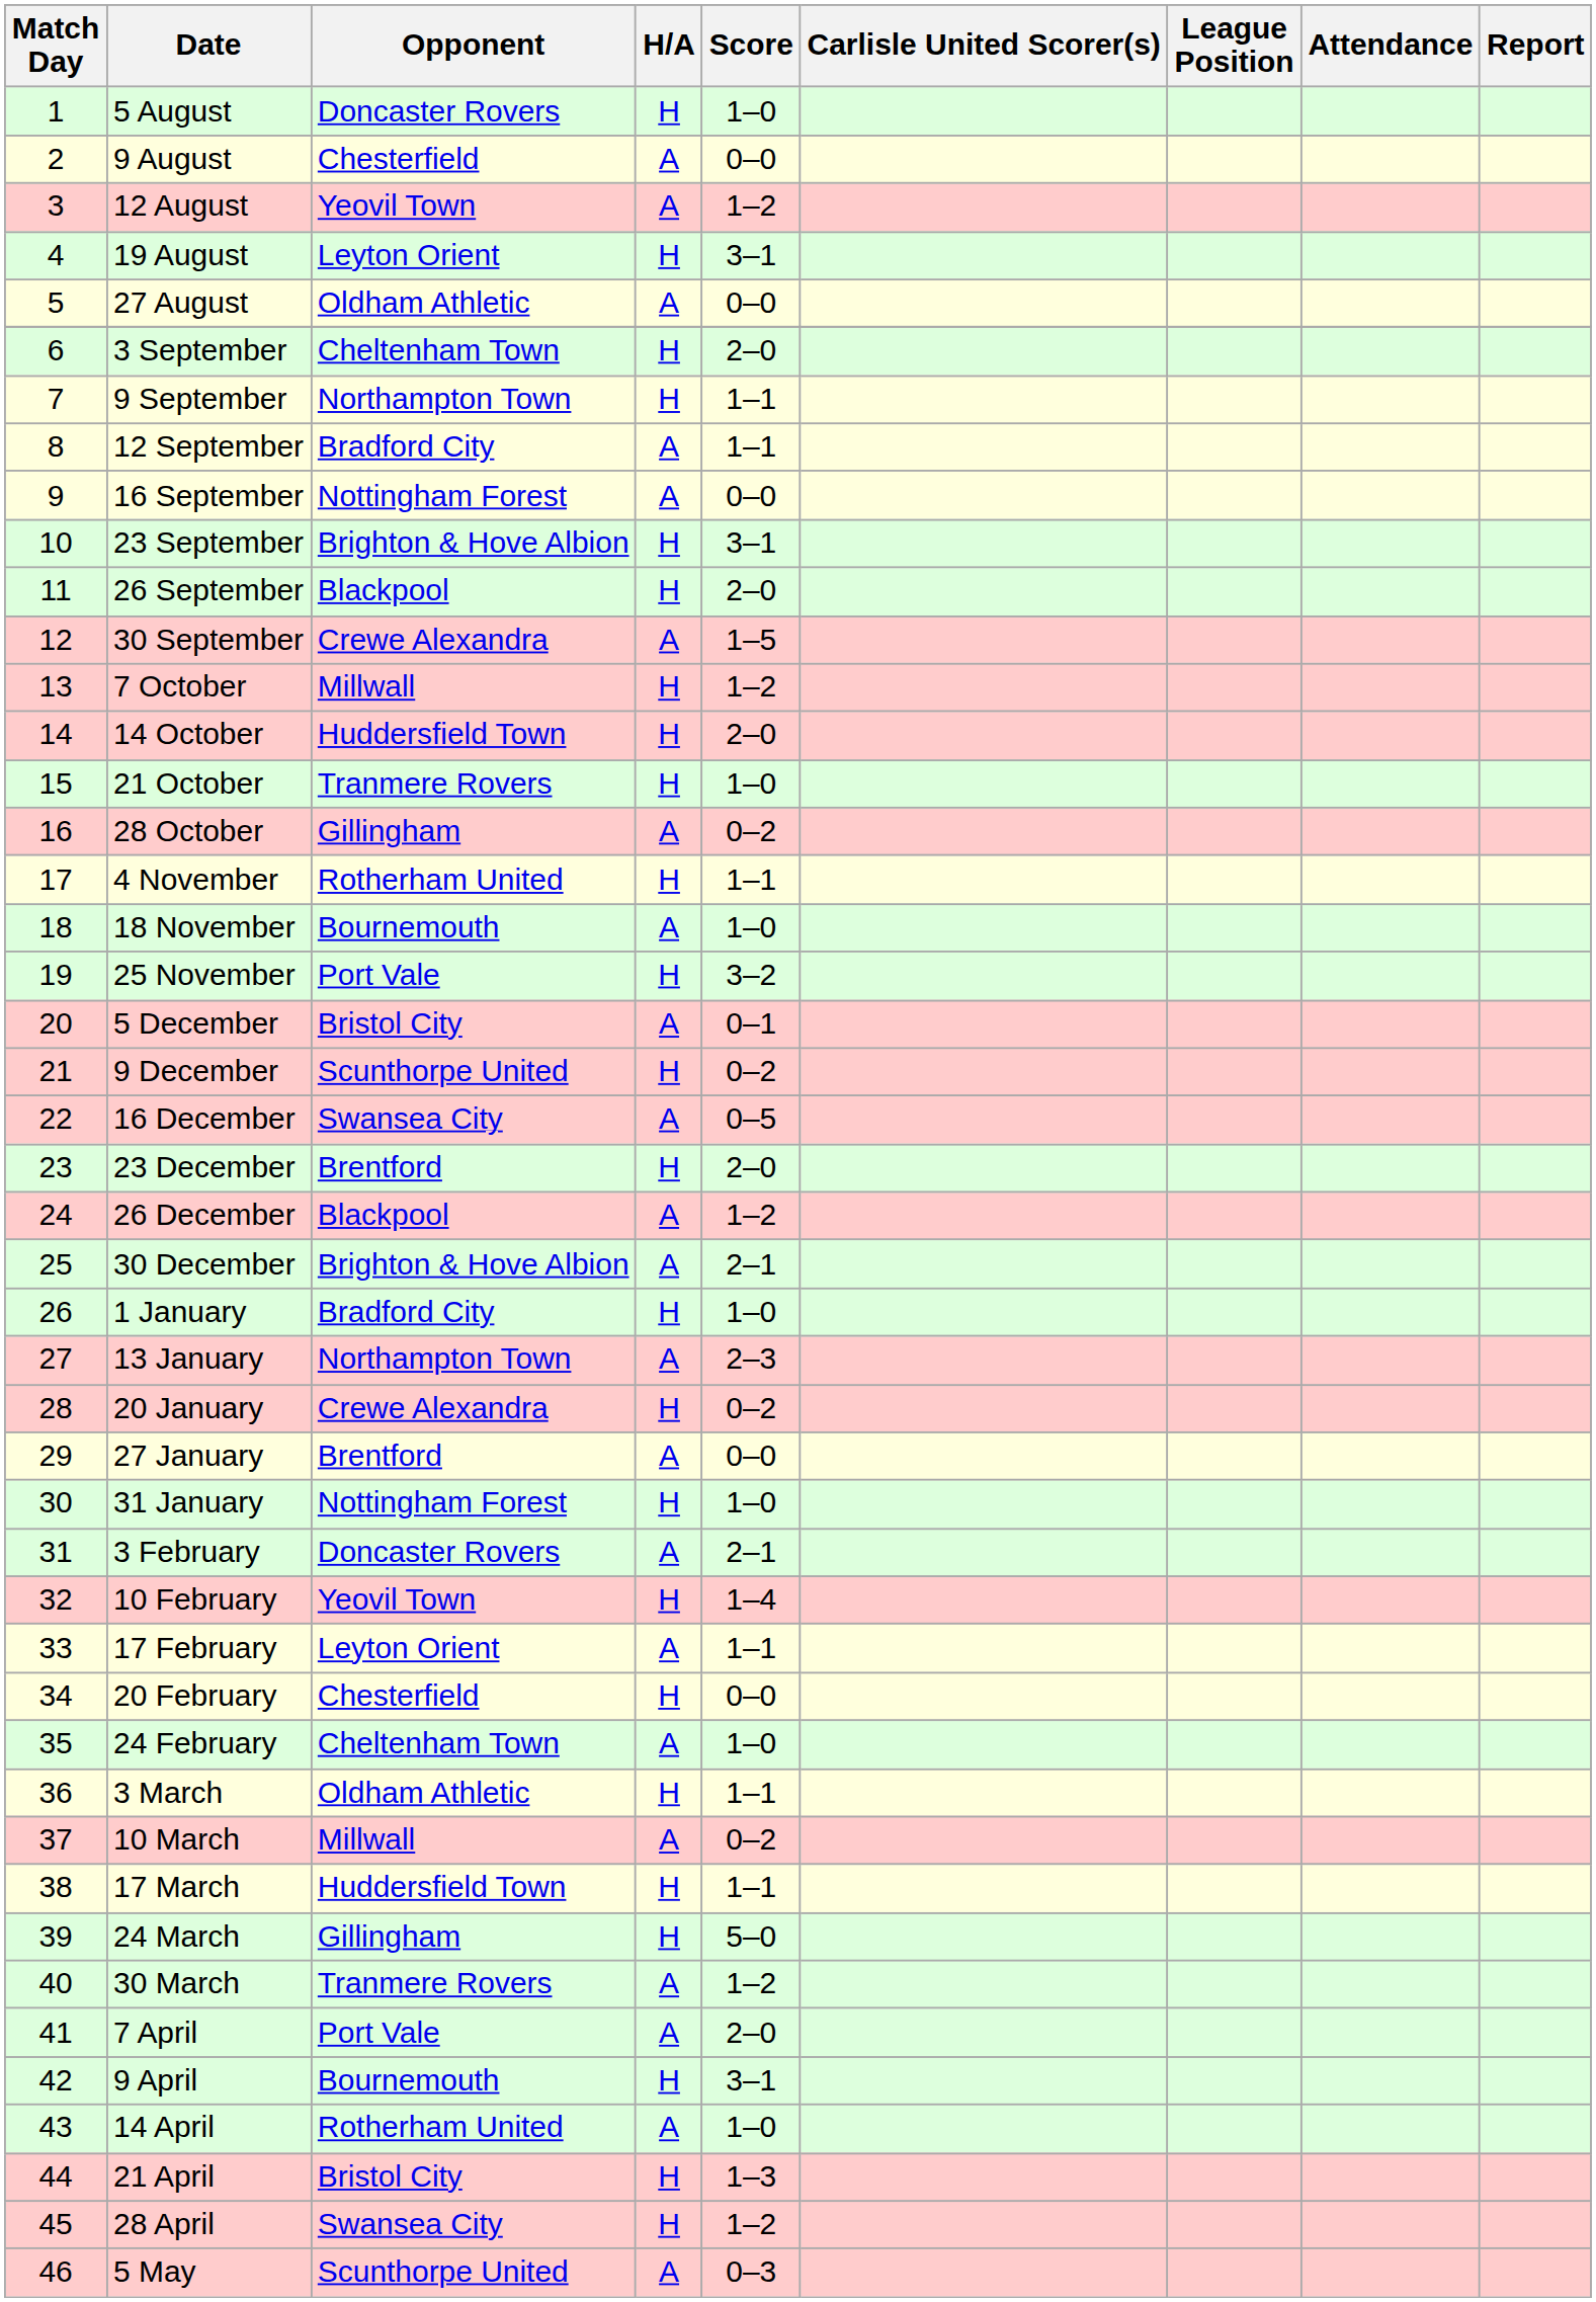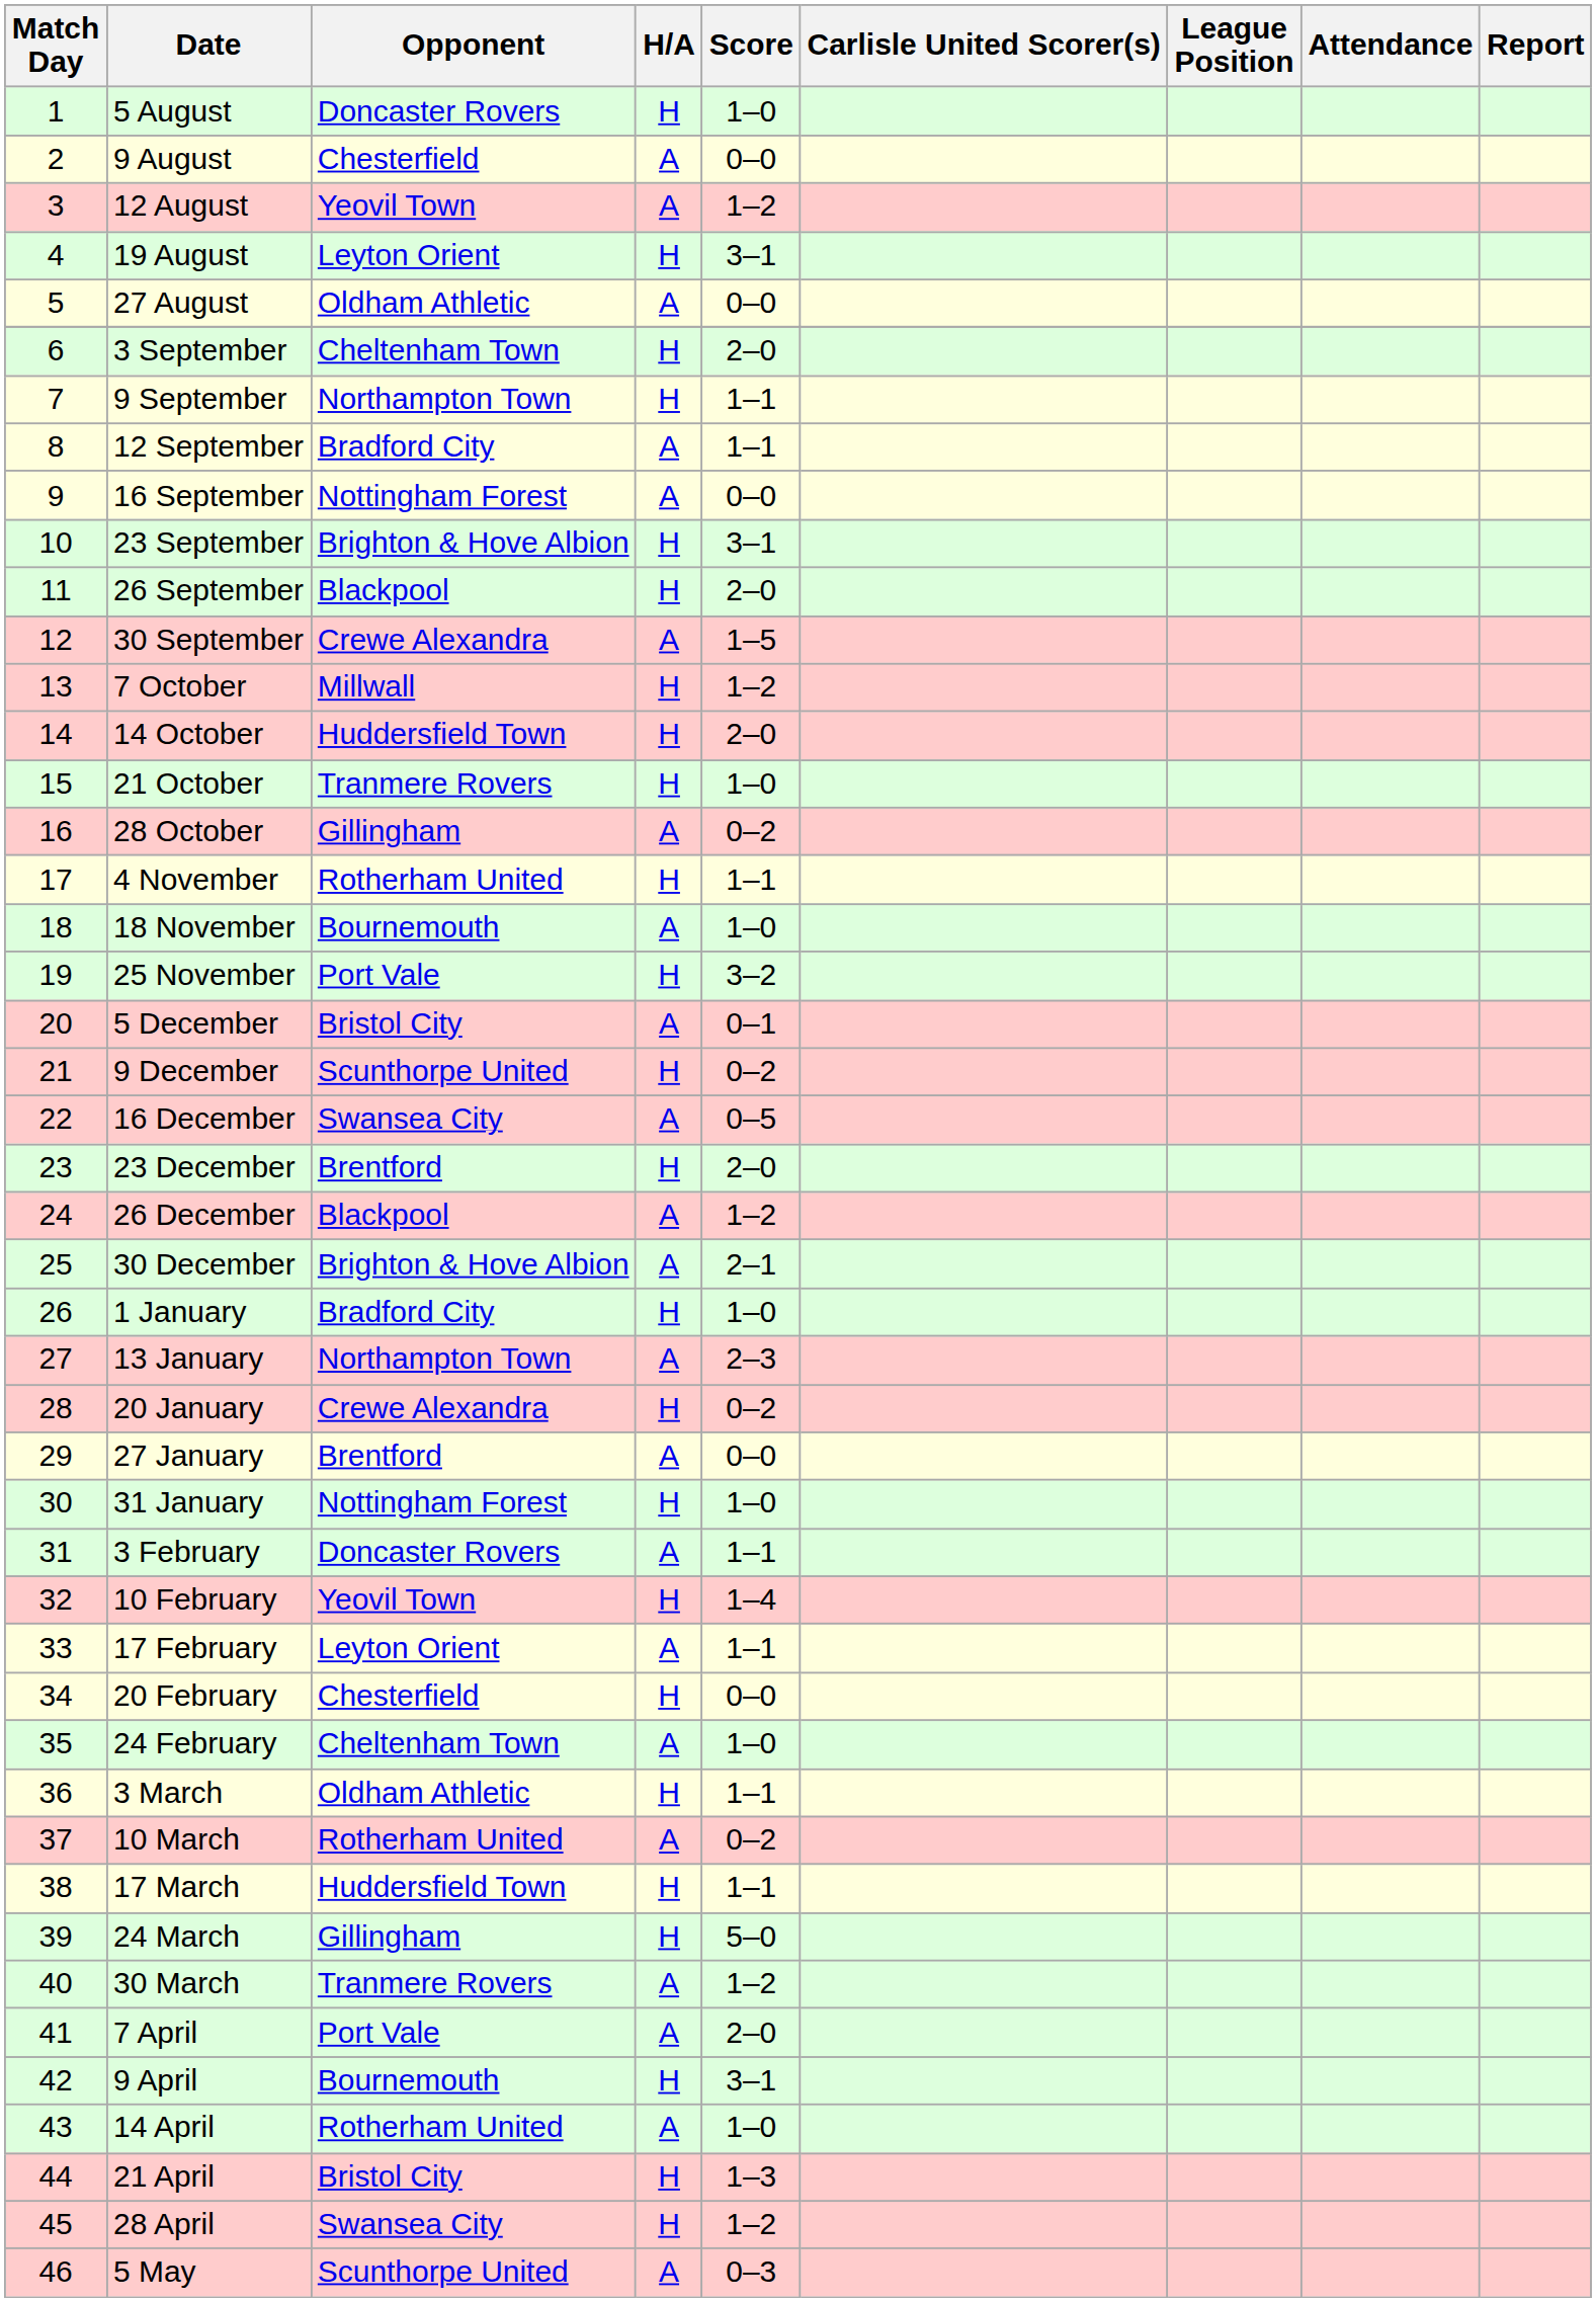3 February | Score: 2–1 -> 1–1
10 March | Opponent: Millwall -> Rotherham United
